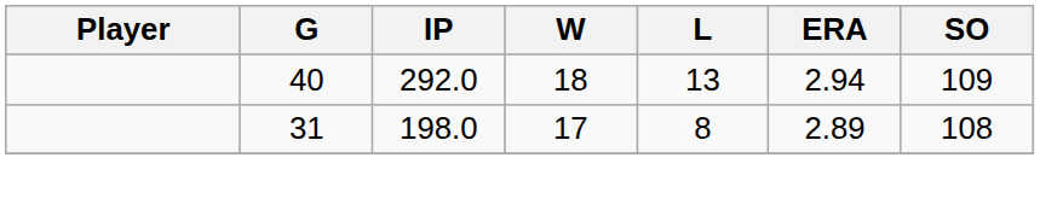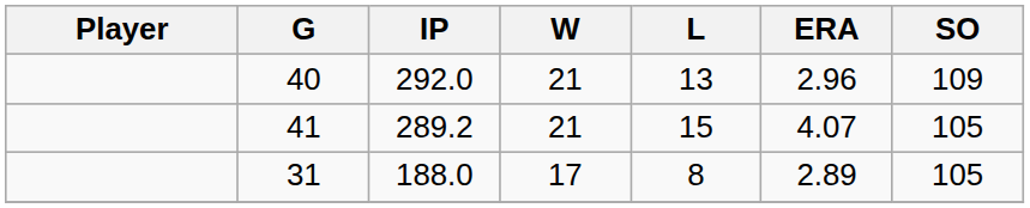40 | W: 18 -> 21
40 | ERA: 2.94 -> 2.96
+ row: 41 | 289.2 | 21 | 15 | 4.07 | 105
31 | IP: 198.0 -> 188.0
31 | SO: 108 -> 105
